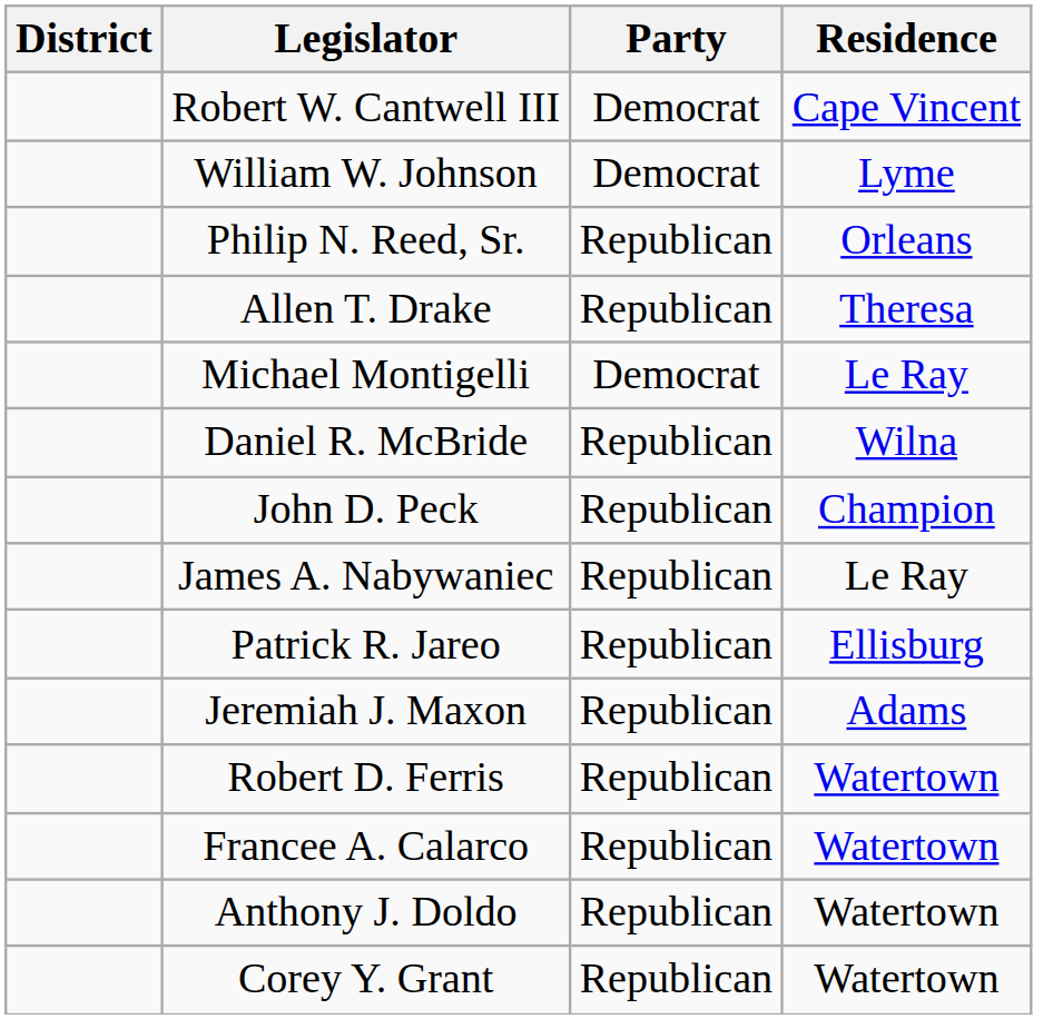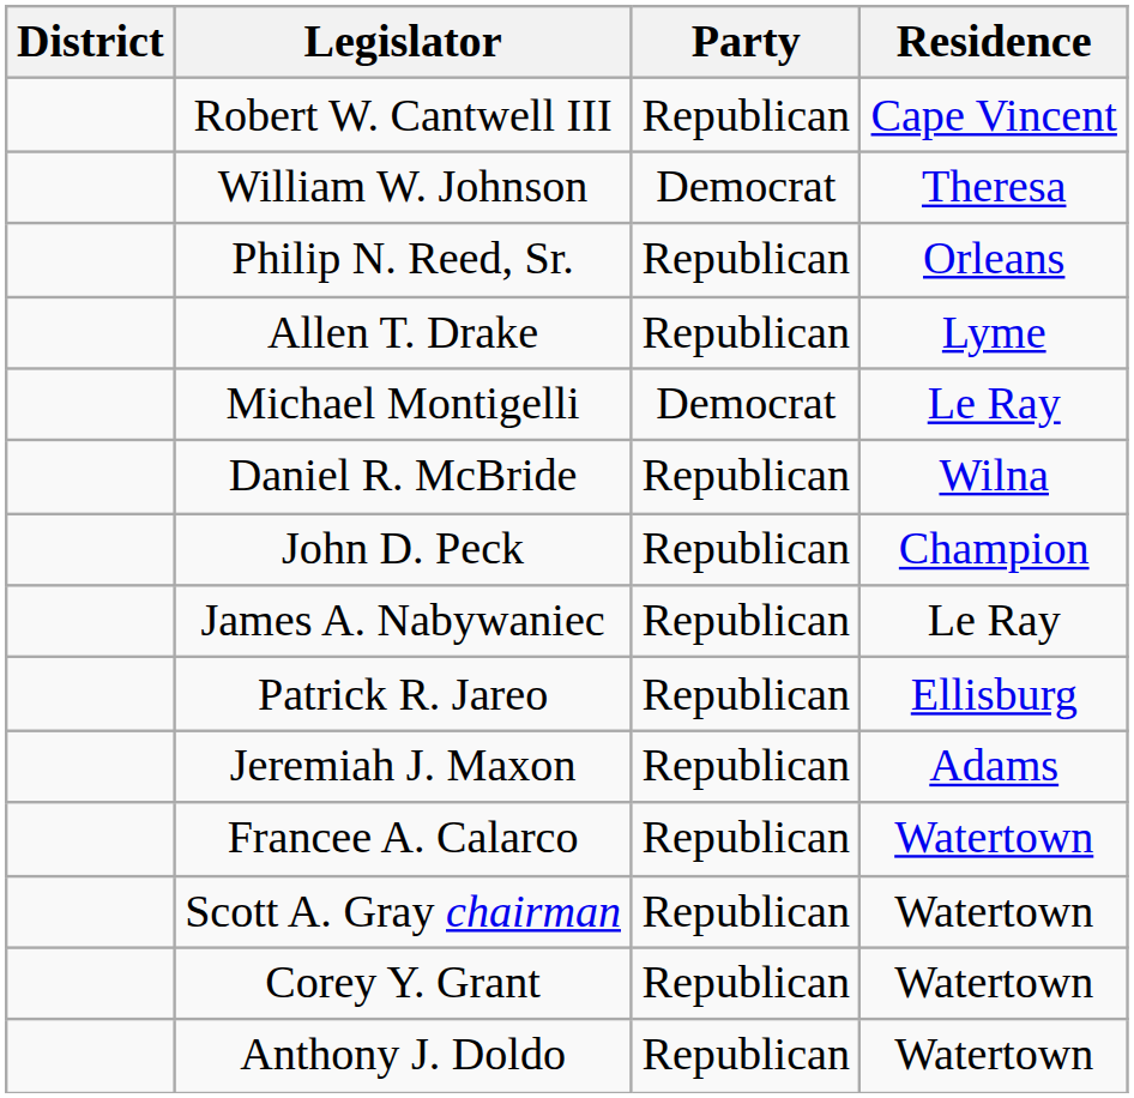Robert W. Cantwell III | Party: Democrat -> Republican
William W. Johnson | Residence: Lyme -> Theresa
Allen T. Drake | Residence: Theresa -> Lyme
- row: Robert D. Ferris | Republican | Watertown
+ row: Scott A. Gray chairman | Republican | Watertown
rows swapped: Corey Y. Grant <-> Anthony J. Doldo
